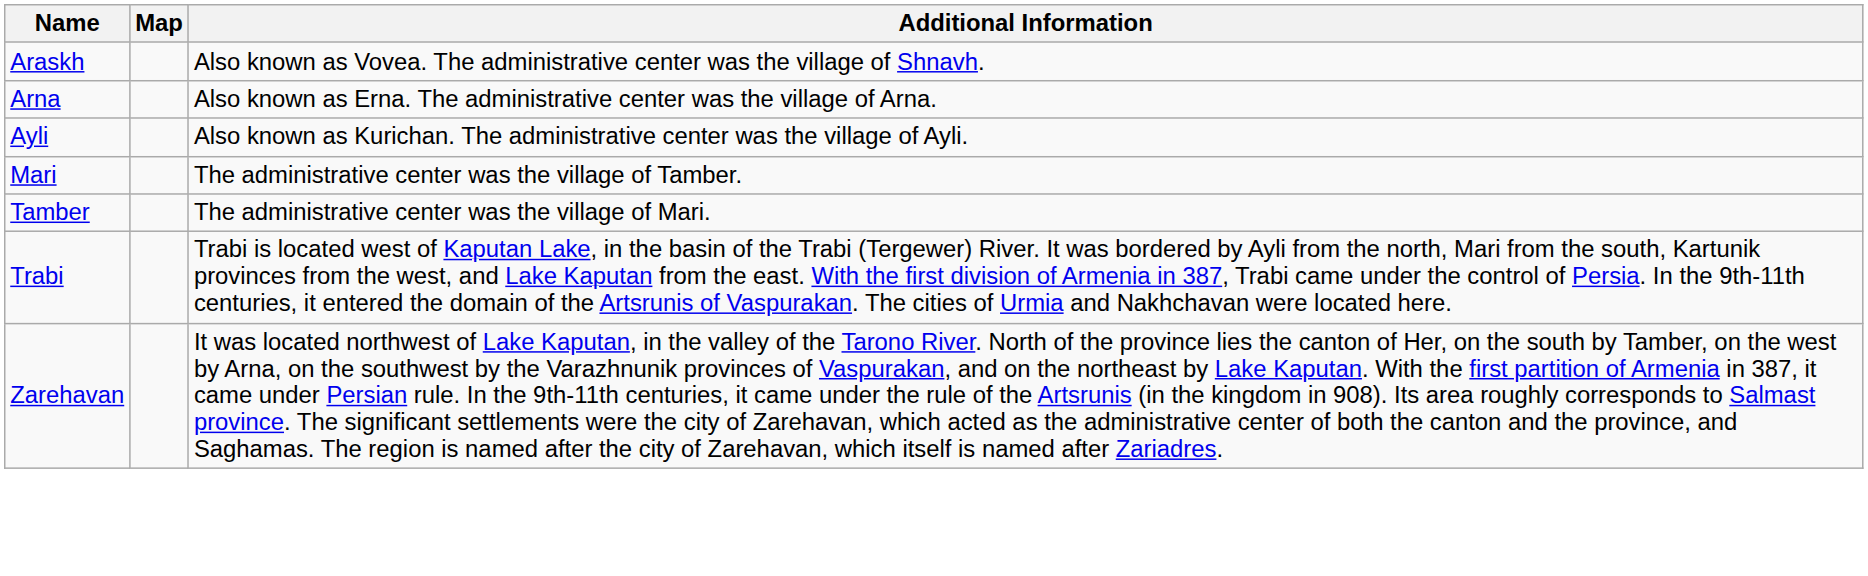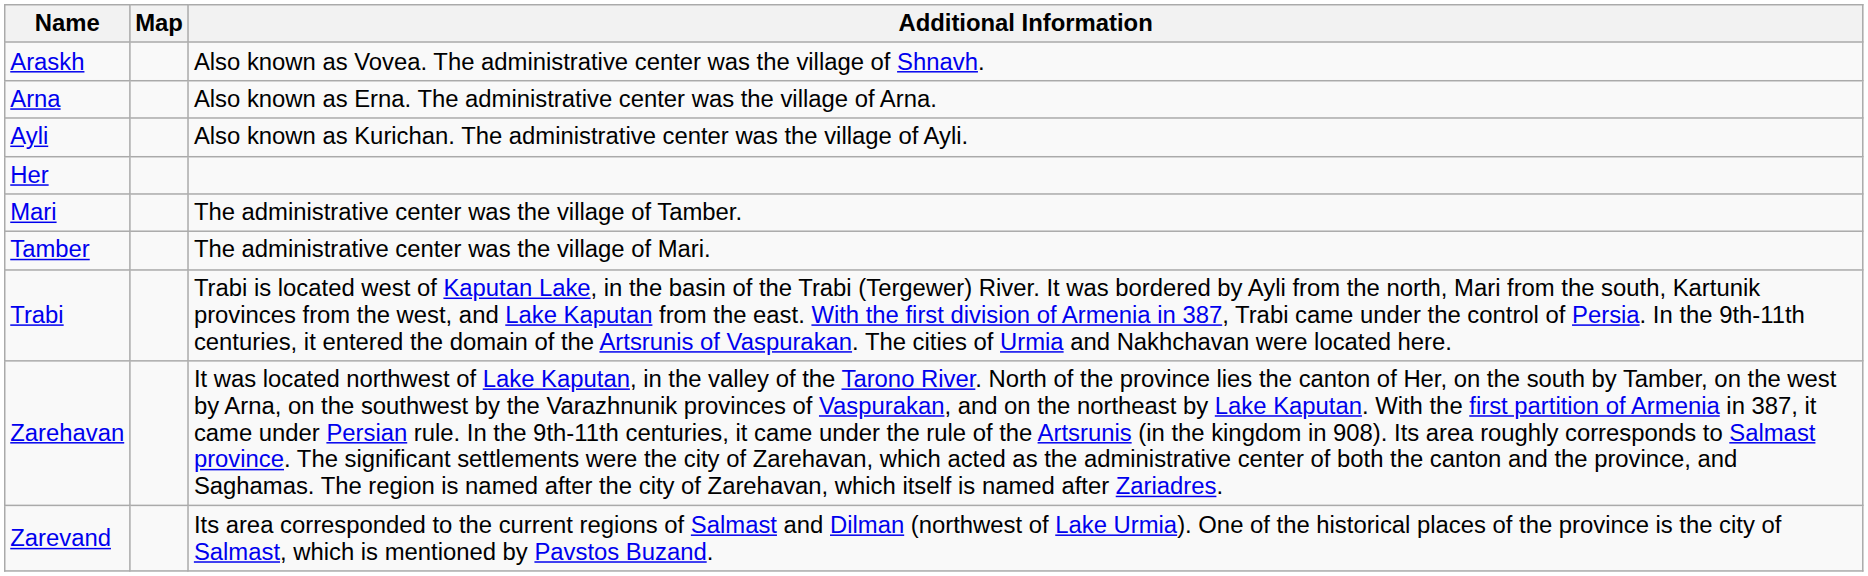+ row: Her
+ row: Zarevand | Its area corresponded to the current regions of Salmast and Dilman (northwest of Lake Urmia). One of the historical places of the province is the city of Salmast, which is mentioned by Pavstos Buzand.
